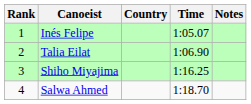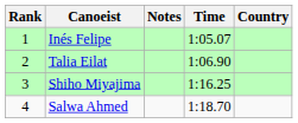columns swapped: Country <-> Notes
